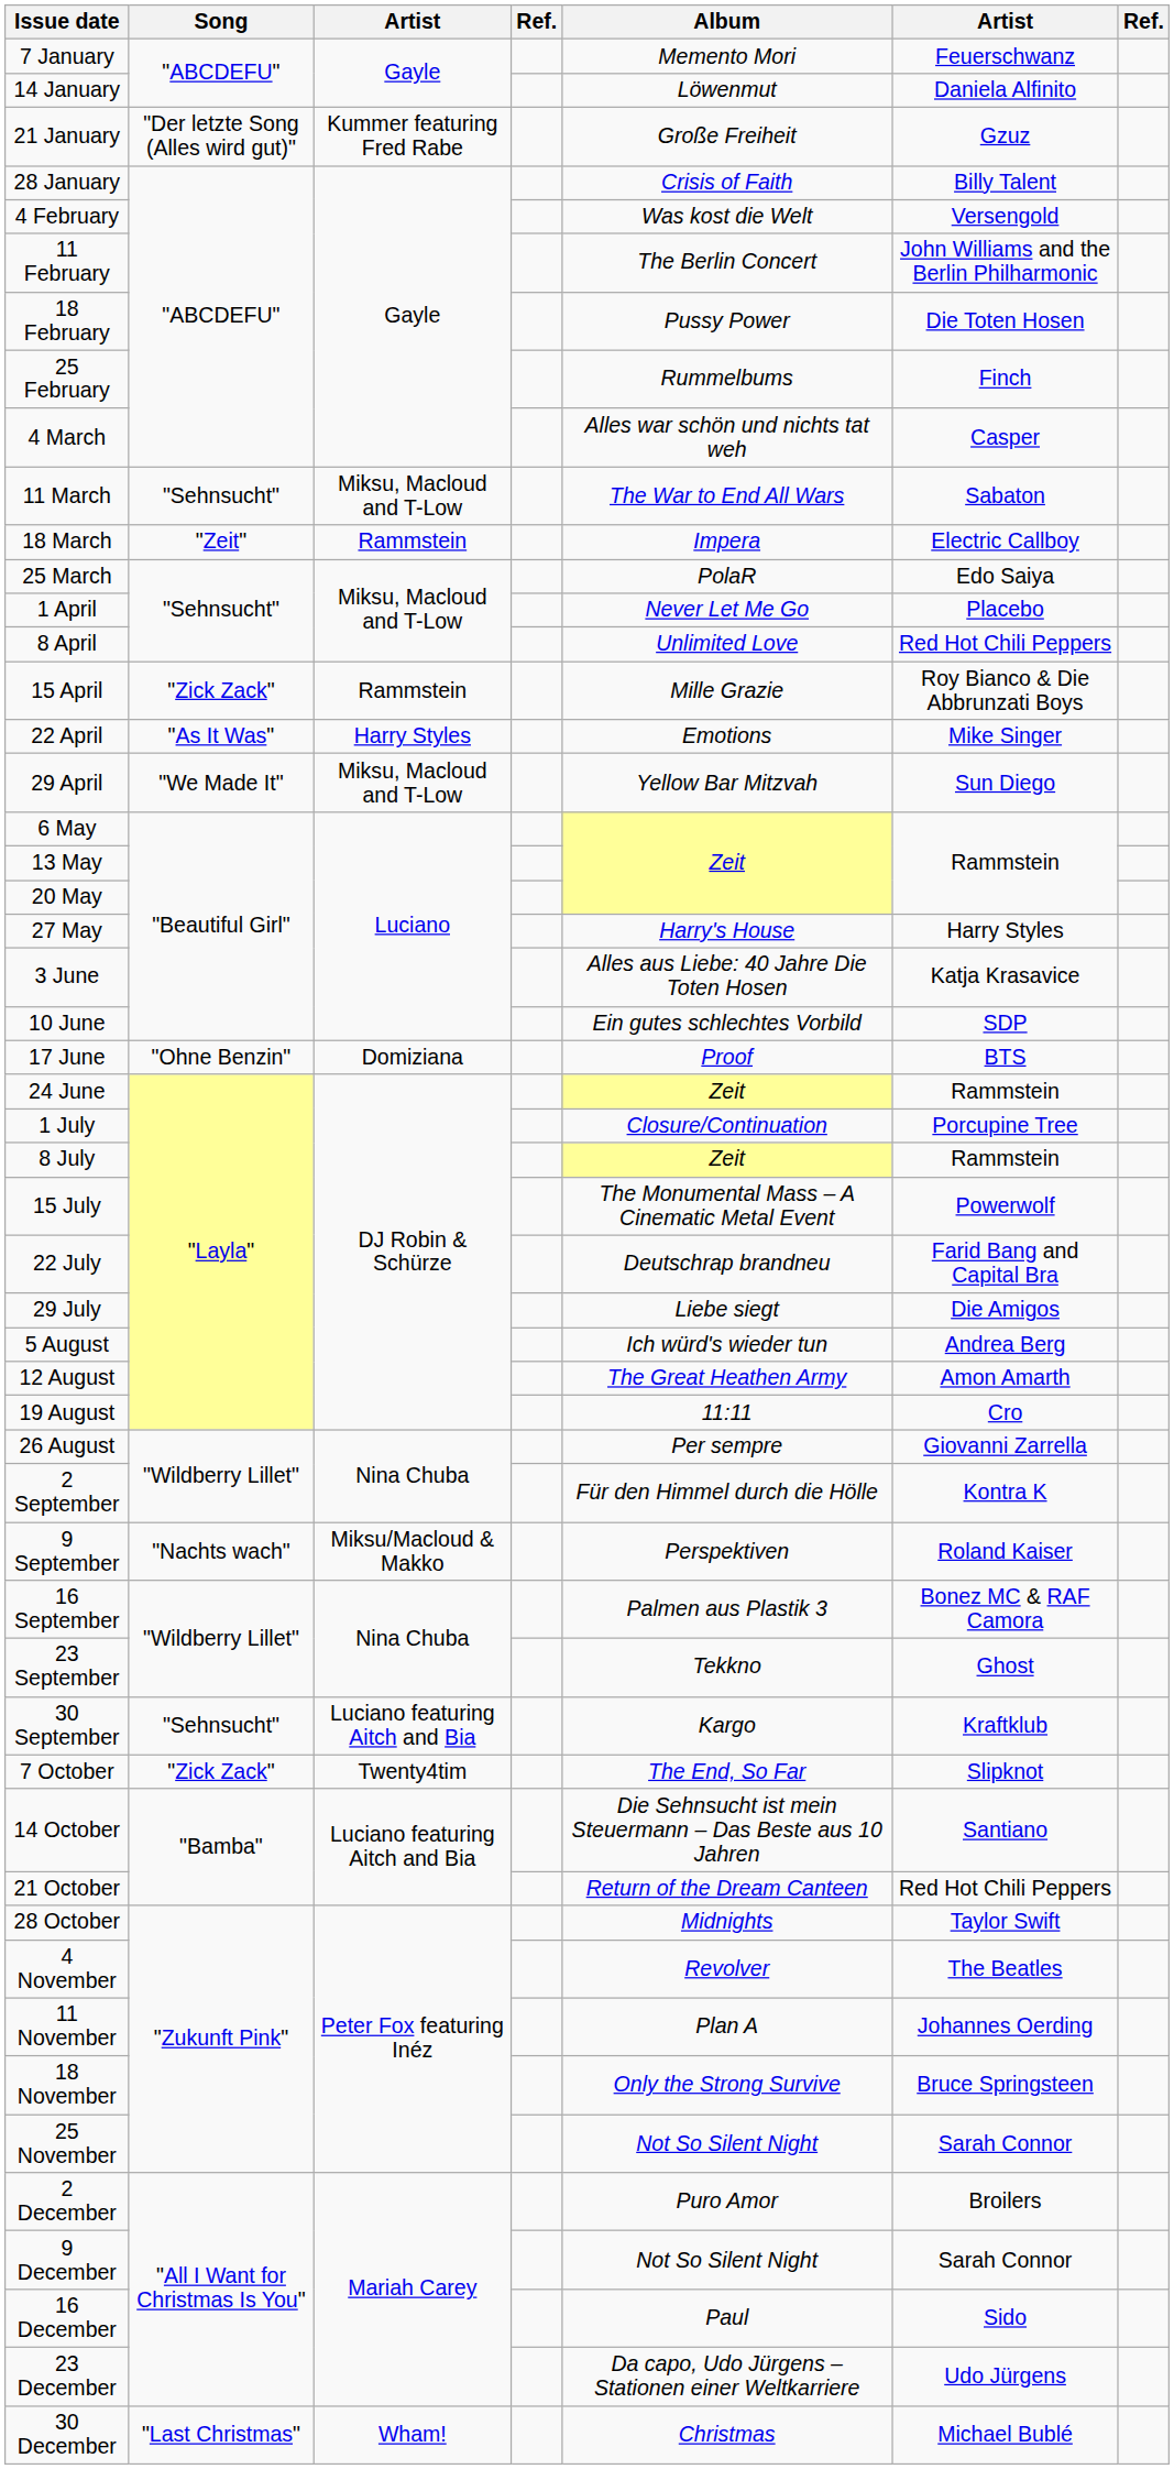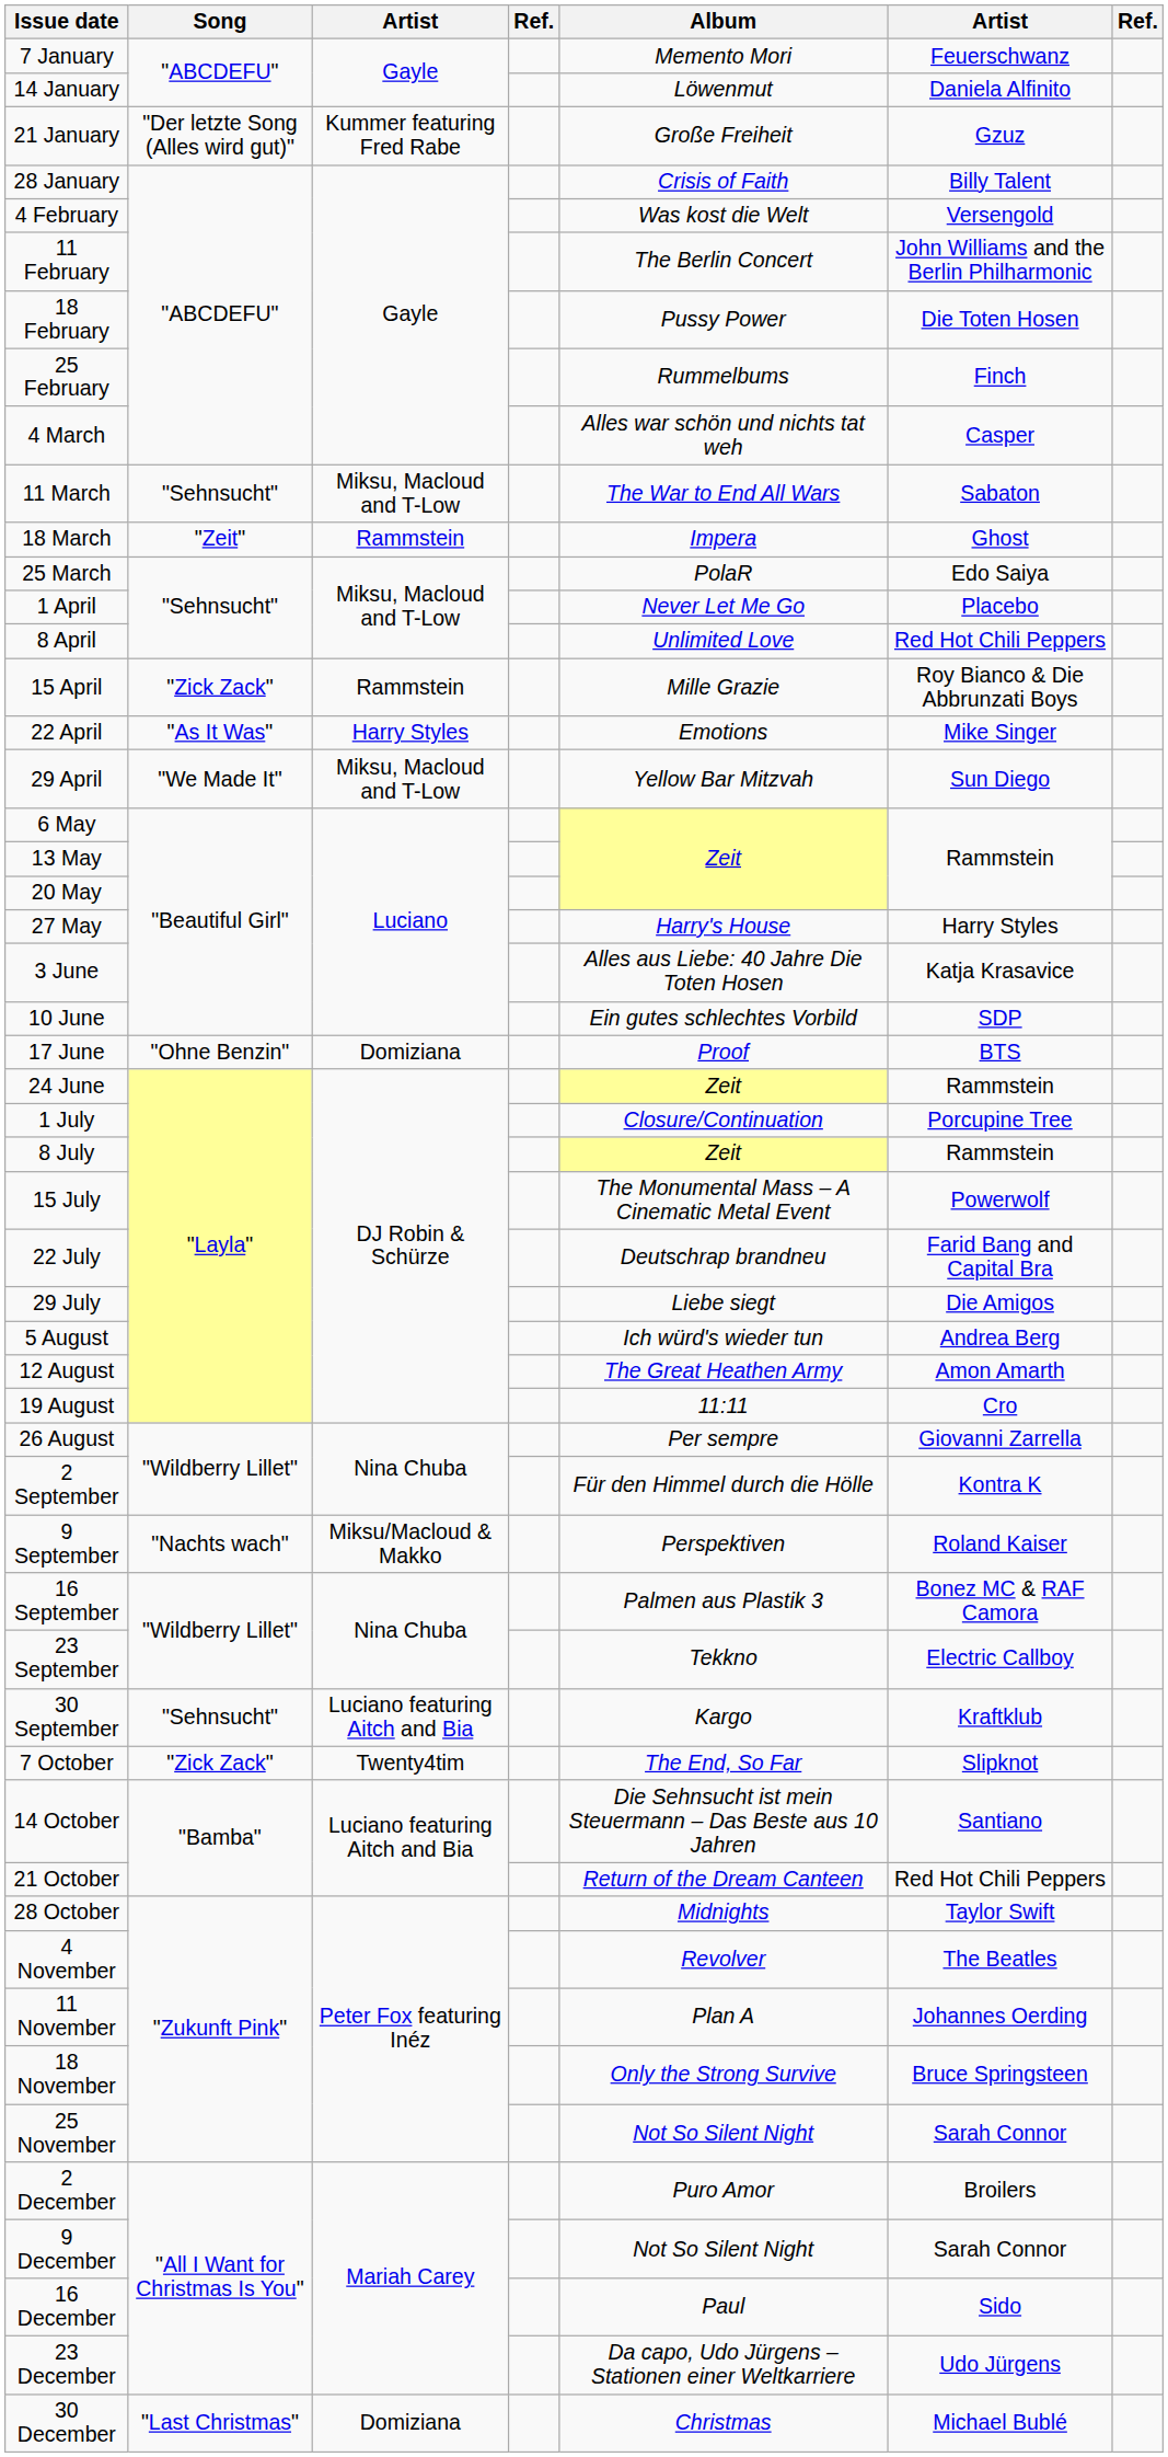18 March | column 6: Electric Callboy -> Ghost
23 September | column 6: Ghost -> Electric Callboy
30 December | column 3: Wham! -> Domiziana
